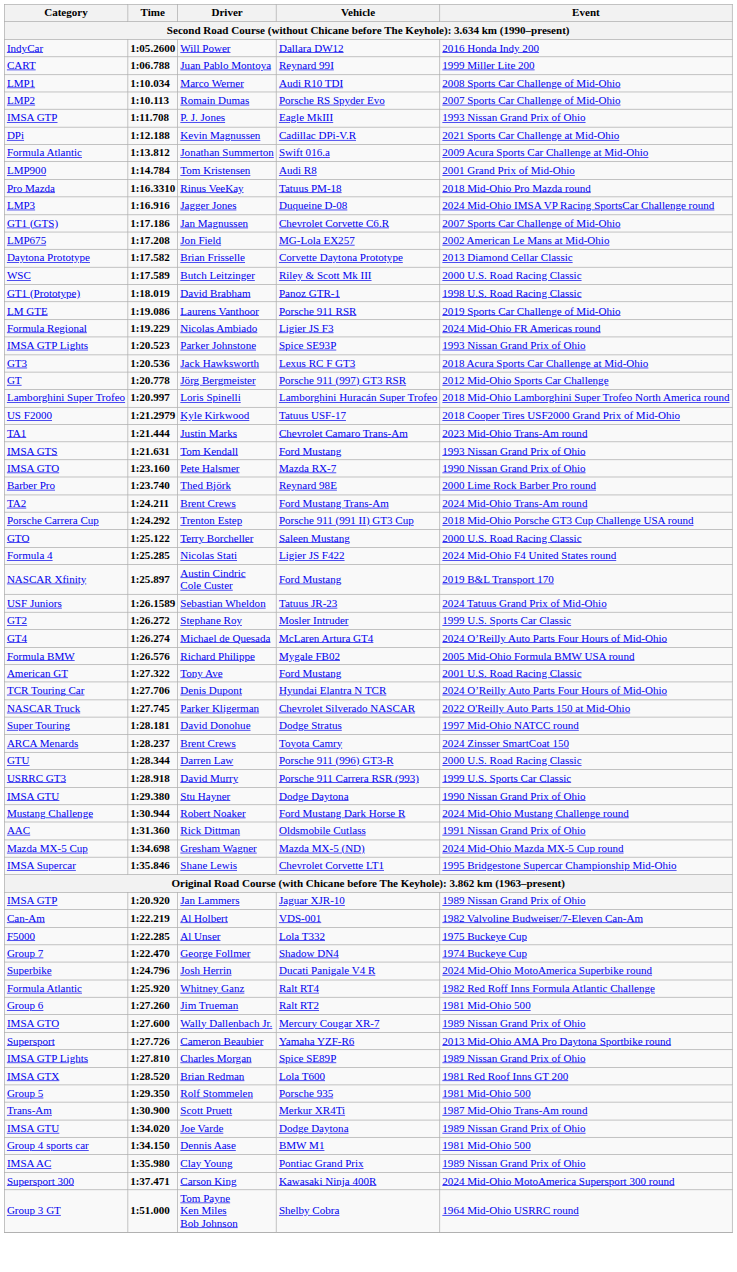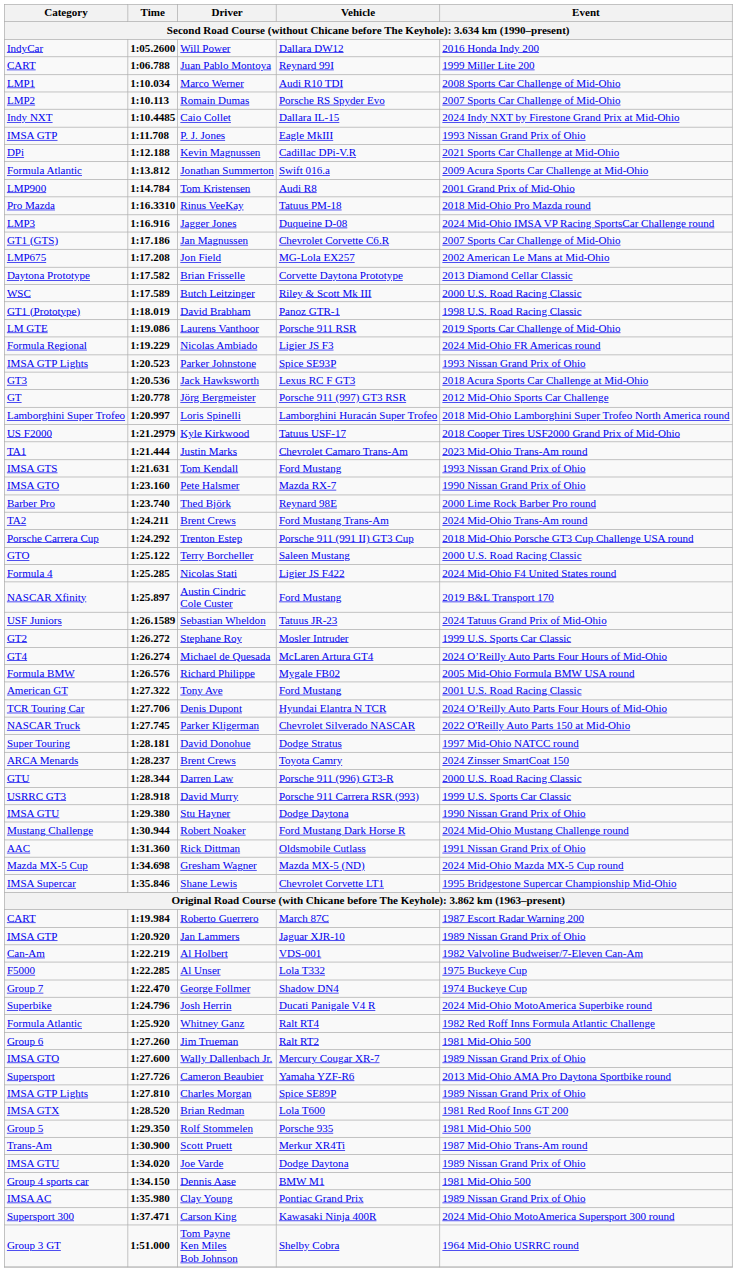+ row: Indy NXT | 1:10.4485 | Caio Collet | Dallara IL-15 | 2024 Indy NXT by Firestone Grand Prix at Mid-Ohio
+ row: CART | 1:19.984 | Roberto Guerrero | March 87C | 1987 Escort Radar Warning 200
